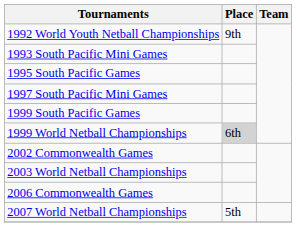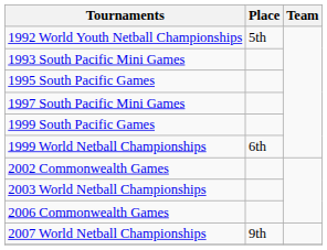1992 World Youth Netball Championships | Place: 9th -> 5th
1999 World Netball Championships | Place: lightgrey background -> no background
2007 World Netball Championships | Place: 5th -> 9th
